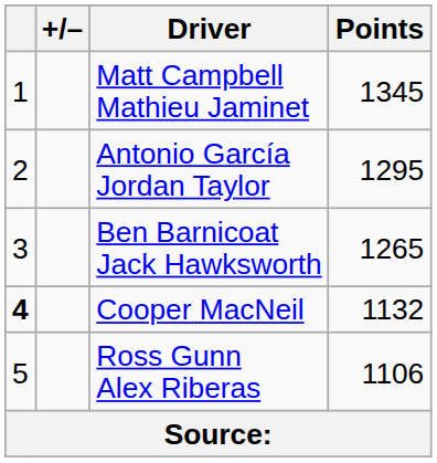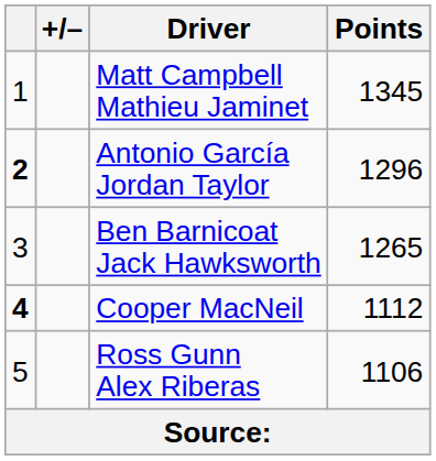Antonio García Jordan Taylor | column 1: normal -> bold
Antonio García Jordan Taylor | Points: 1295 -> 1296
Cooper MacNeil | Points: 1132 -> 1112
